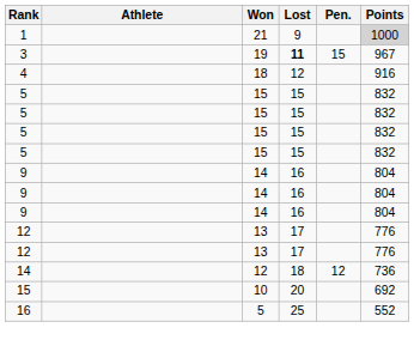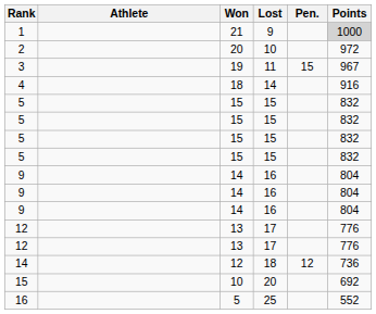+ row: 2 | 20 | 10 | 972
3 | Lost: bold -> normal
4 | Lost: 12 -> 14
